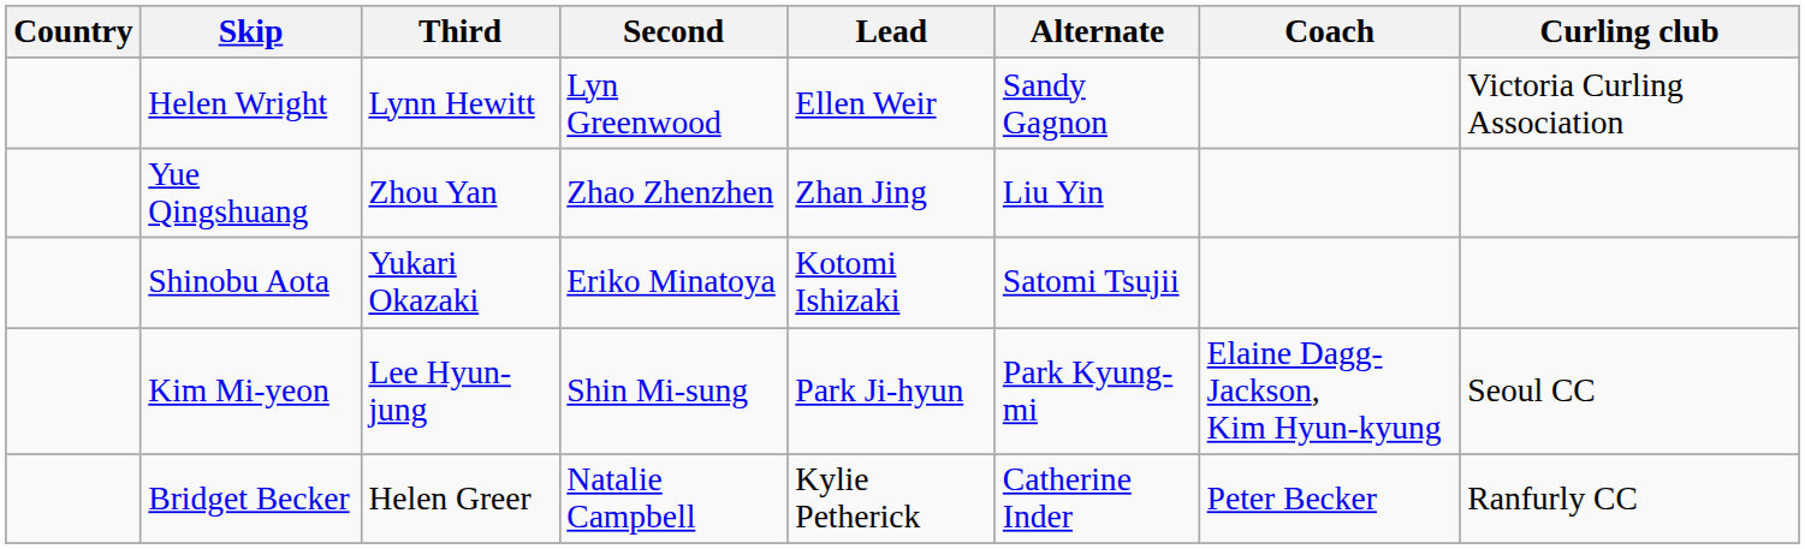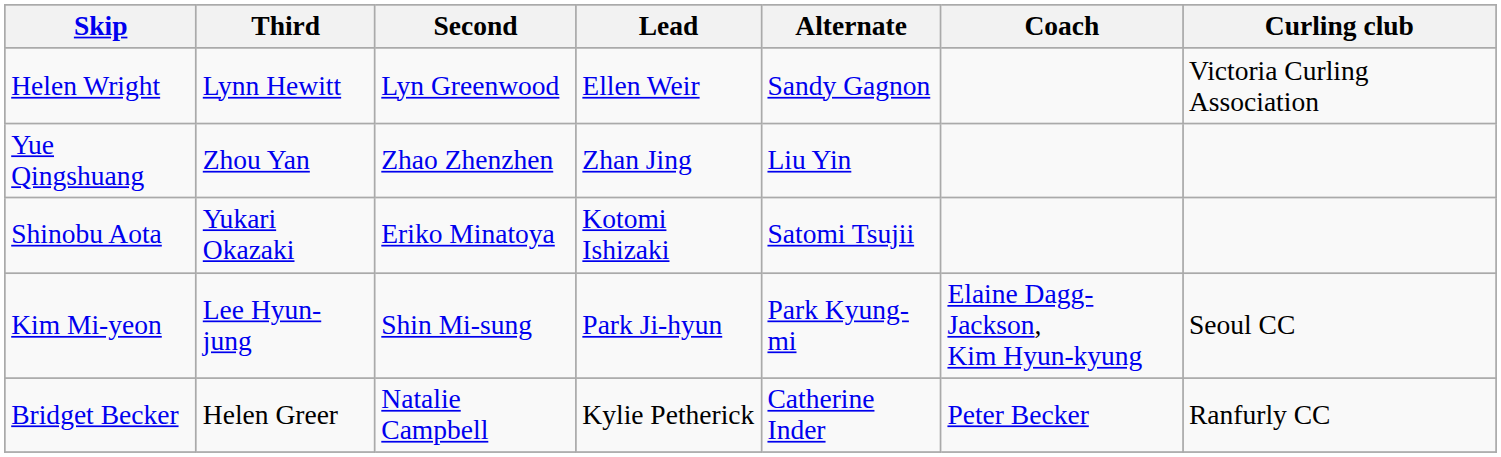- column: Country
